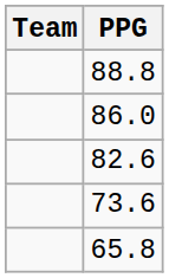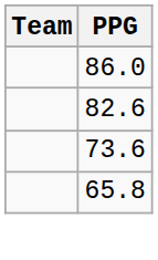- row: 88.8
